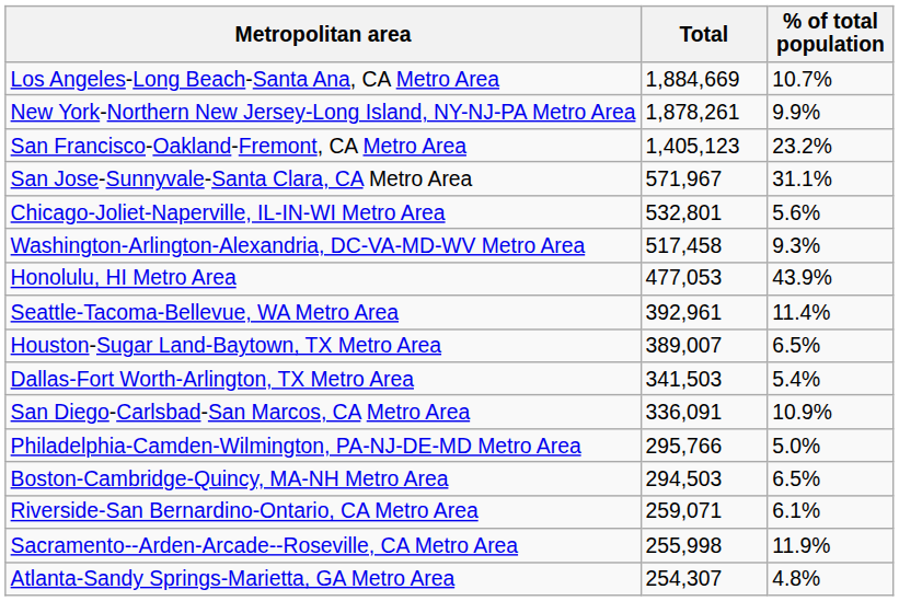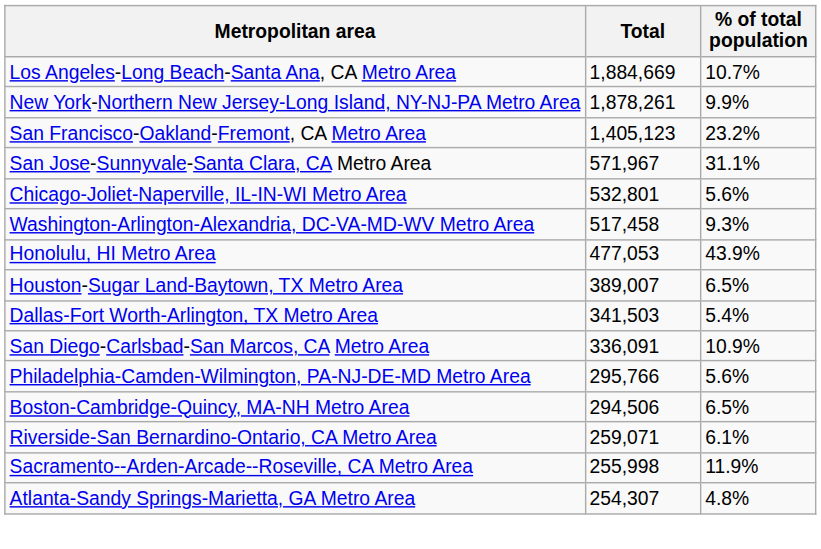- row: Seattle-Tacoma-Bellevue, WA Metro Area | 392,961 | 11.4%
Philadelphia-Camden-Wilmington, PA-NJ-DE-MD Metro Area | % of total population: 5.0% -> 5.6%
Boston-Cambridge-Quincy, MA-NH Metro Area | Total: 294,503 -> 294,506
